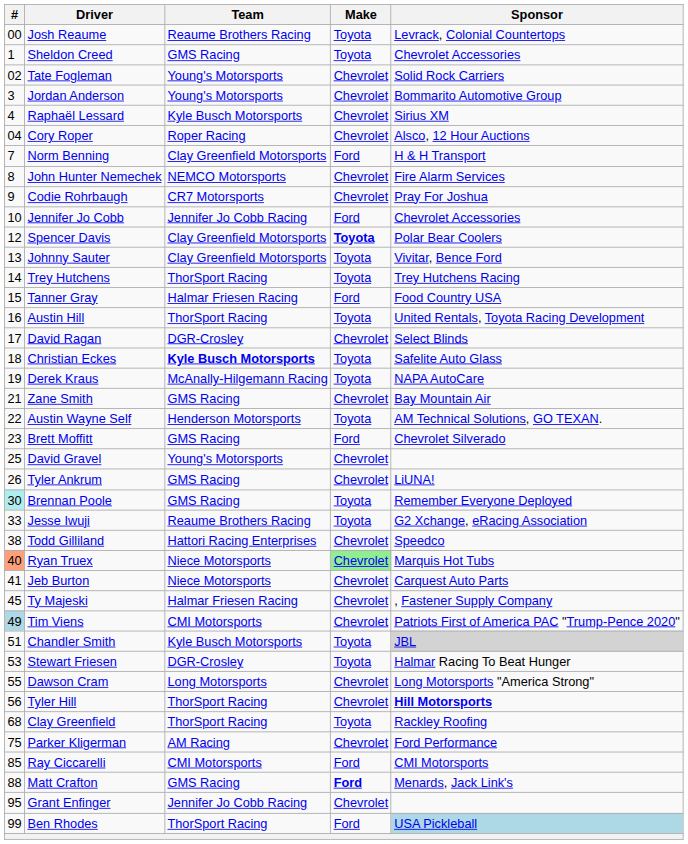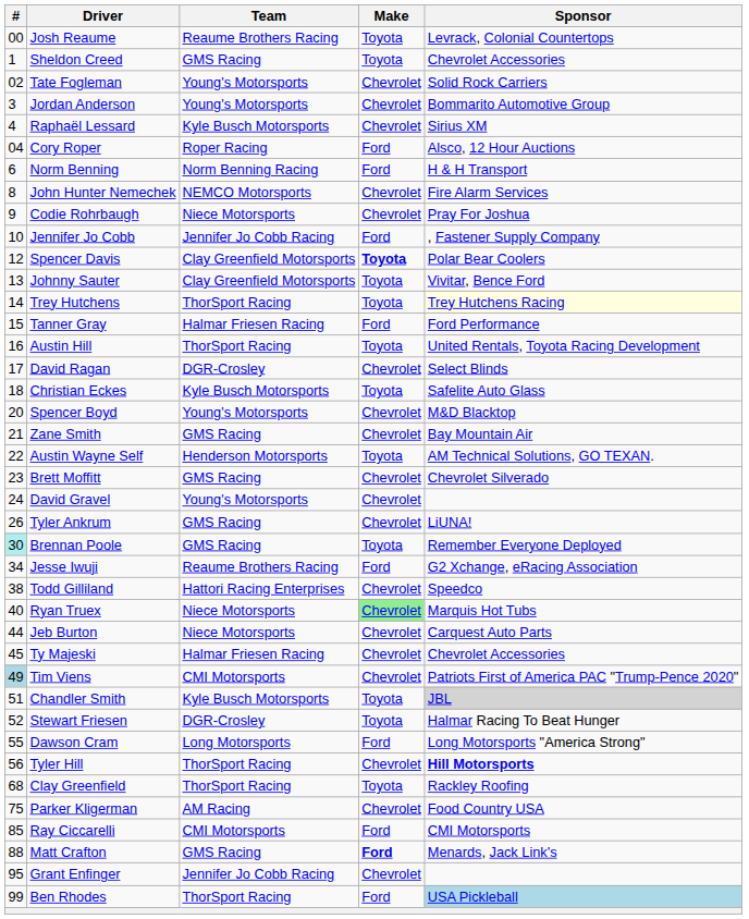Cory Roper | Make: Chevrolet -> Ford
Norm Benning | #: 7 -> 6
Norm Benning | Team: Clay Greenfield Motorsports -> Norm Benning Racing
Codie Rohrbaugh | Team: CR7 Motorsports -> Niece Motorsports
Jennifer Jo Cobb | Sponsor: Chevrolet Accessories -> , Fastener Supply Company
Trey Hutchens | Sponsor: no background -> lightyellow background
Tanner Gray | Sponsor: Food Country USA -> Ford Performance
Christian Eckes | Team: bold -> normal
- row: 19 | Derek Kraus | McAnally-Hilgemann Racing | Toyota | NAPA AutoCare
+ row: 20 | Spencer Boyd | Young's Motorsports | Chevrolet | M&D Blacktop
Brett Moffitt | Make: Ford -> Chevrolet
David Gravel | #: 25 -> 24
Jesse Iwuji | #: 33 -> 34
Jesse Iwuji | Make: Toyota -> Ford
Ryan Truex | #: lightsalmon background -> no background
Jeb Burton | #: 41 -> 44
Ty Majeski | Sponsor: , Fastener Supply Company -> Chevrolet Accessories
Stewart Friesen | #: 53 -> 52
Dawson Cram | Make: Chevrolet -> Ford
Parker Kligerman | Sponsor: Ford Performance -> Food Country USA
